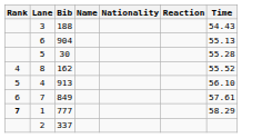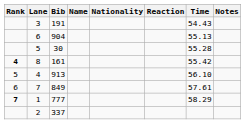+ column: Notes
3 | Bib: 188 -> 191
8 | Rank: normal -> bold
8 | Bib: 162 -> 161
8 | Time: 55.52 -> 55.42
